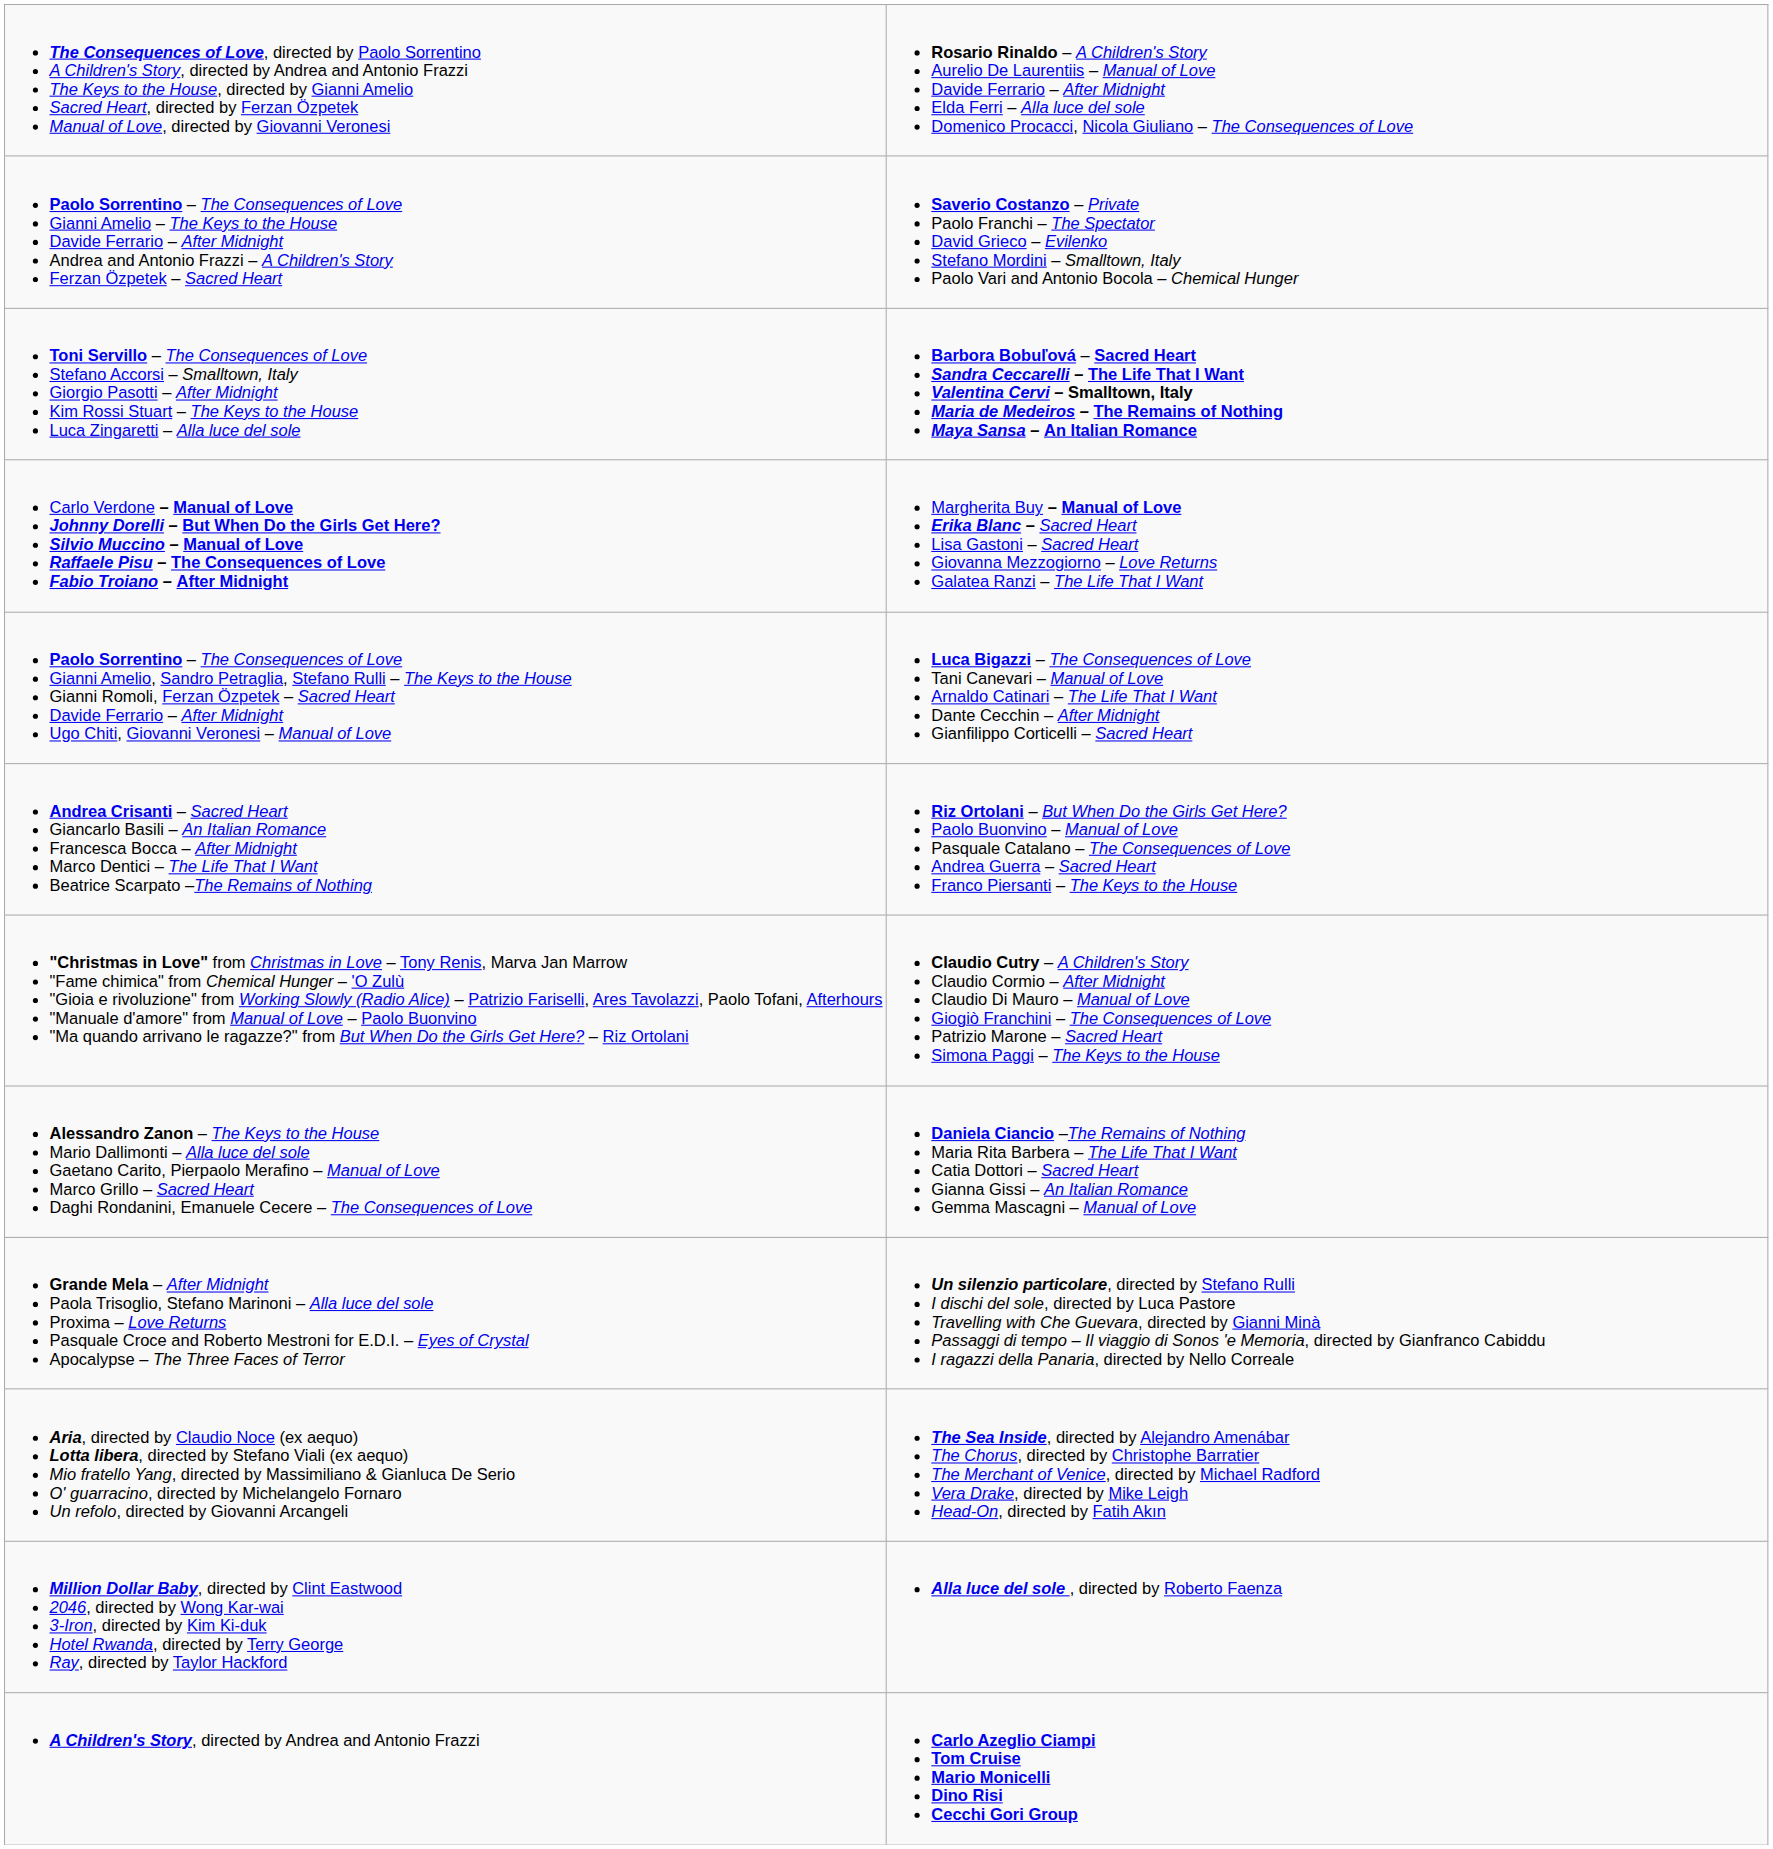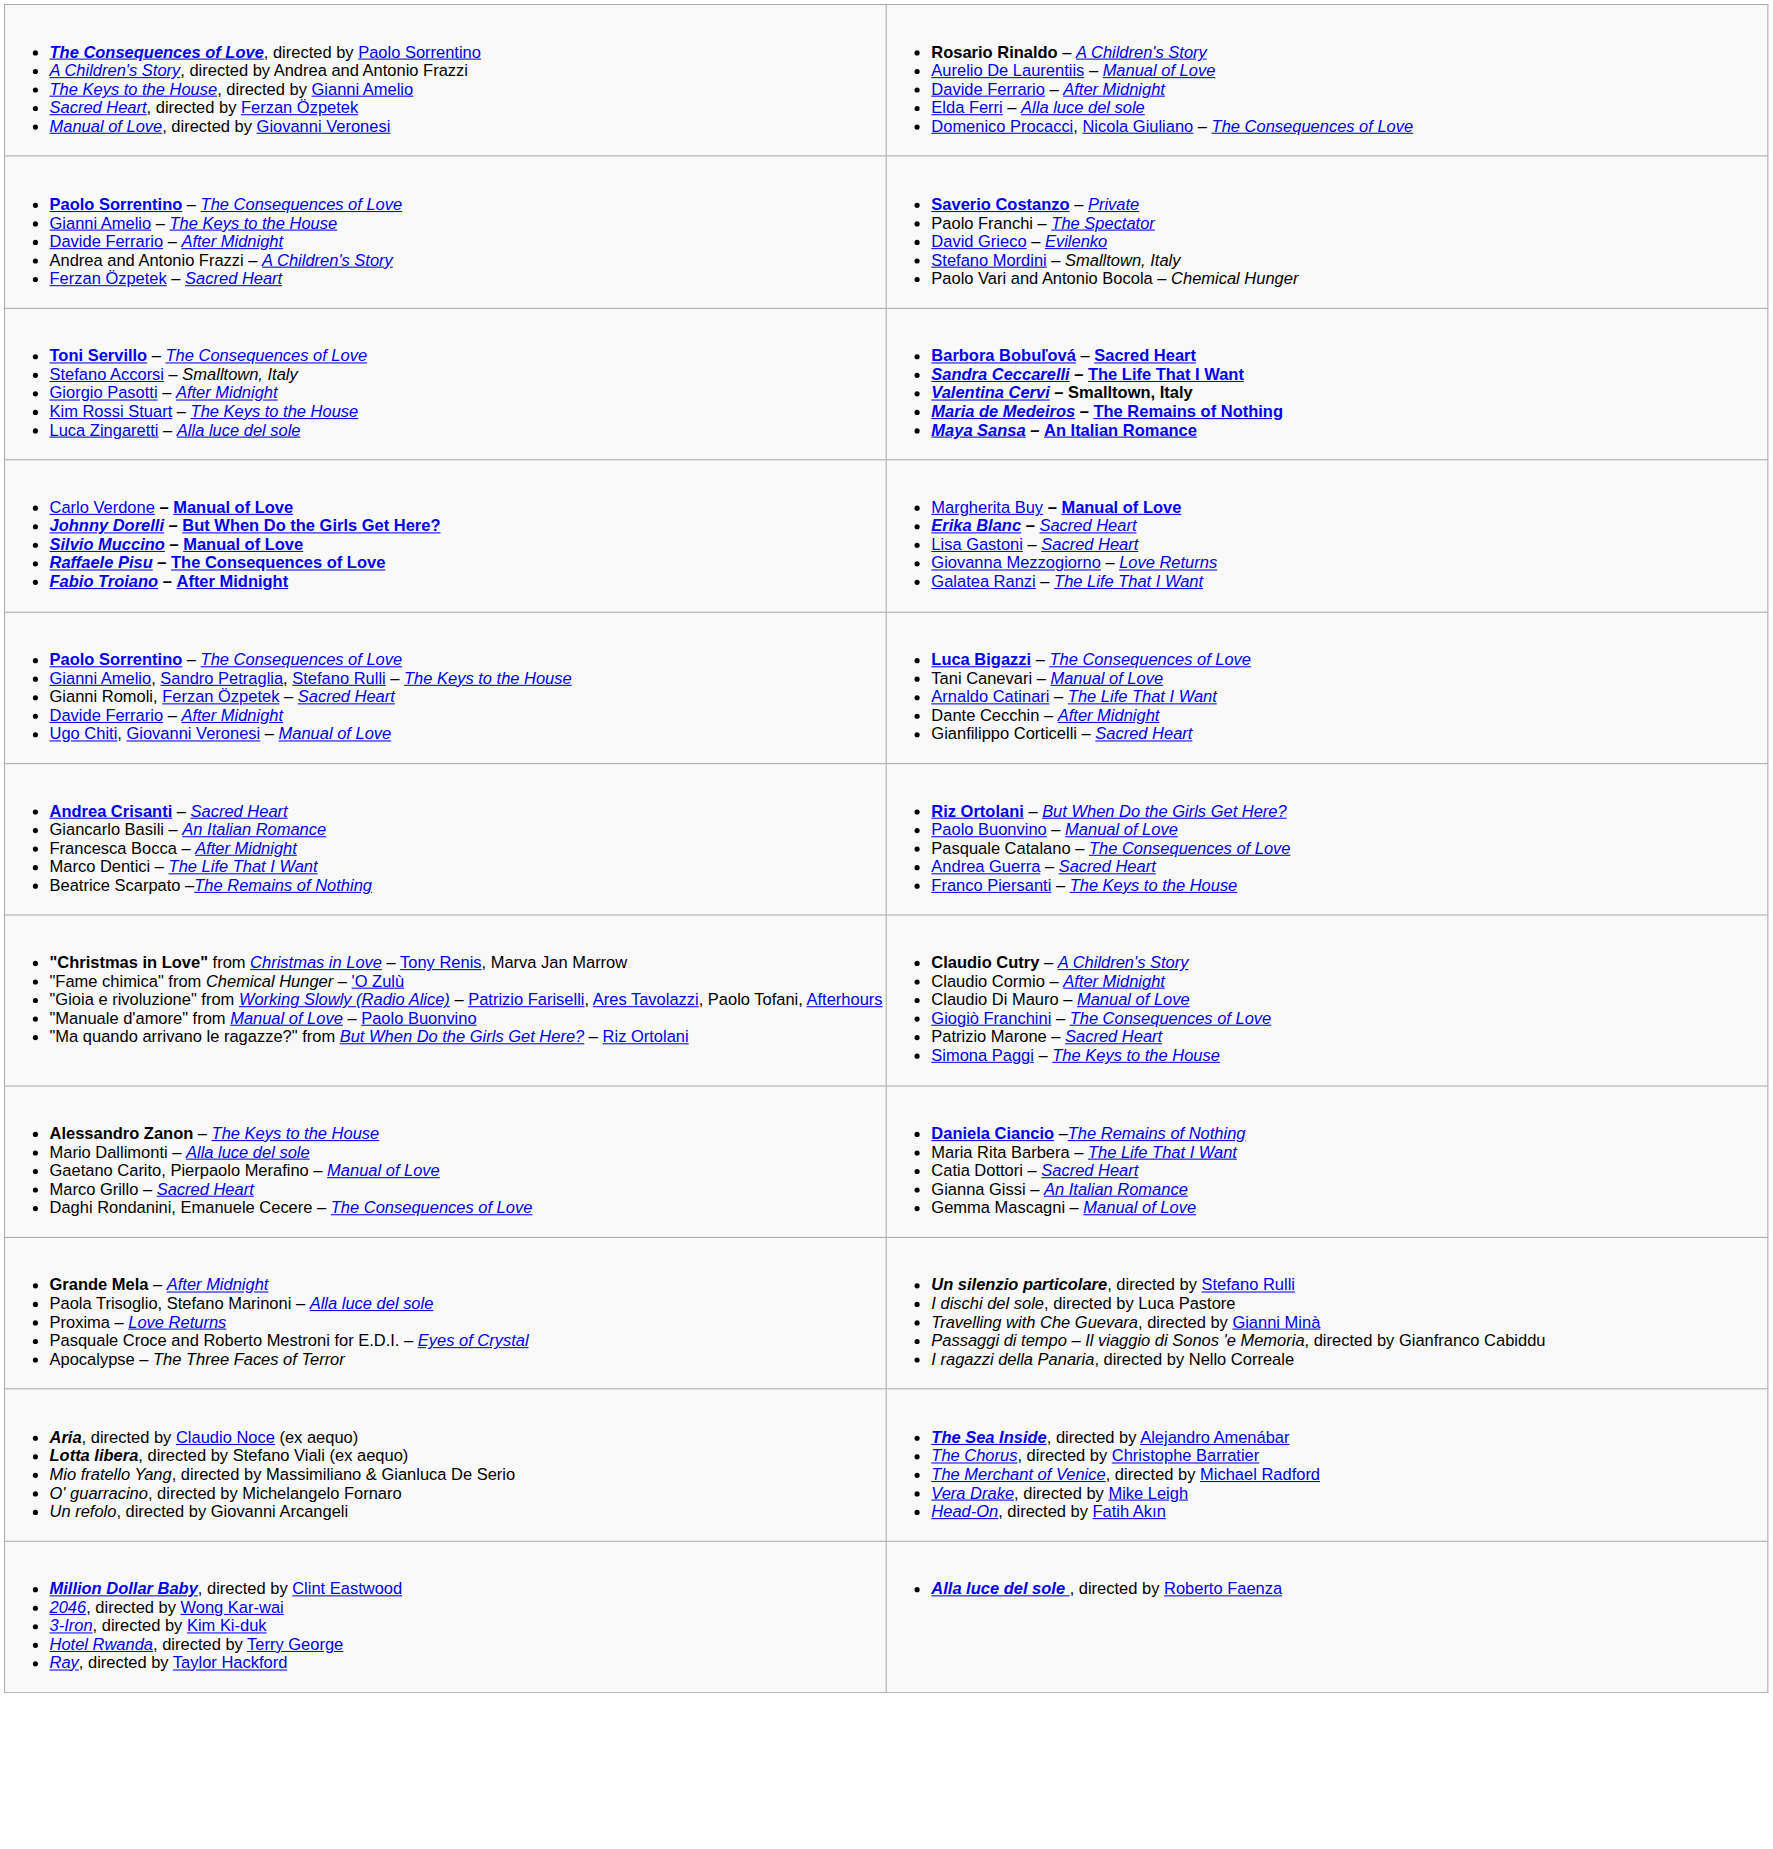- row: A Children's Story, directed by Andrea and Antonio Frazzi | Carlo Azeglio Ciampi Tom Cruise Mario Monicelli Dino Risi Cecchi Gori Group
